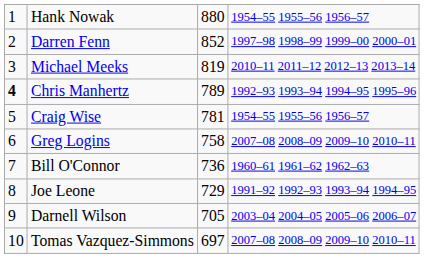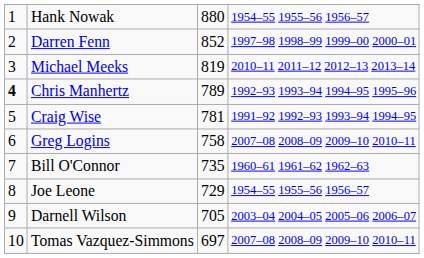Craig Wise | column 4: 1954–55 1955–56 1956–57 -> 1991–92 1992–93 1993–94 1994–95
Bill O'Connor | column 3: 736 -> 735
Joe Leone | column 4: 1991–92 1992–93 1993–94 1994–95 -> 1954–55 1955–56 1956–57
